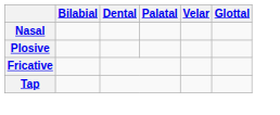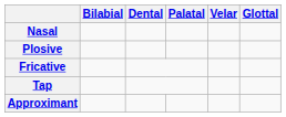+ row: Approximant
